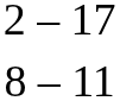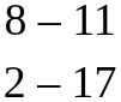rows swapped: 8 – 11 <-> 2 – 17
